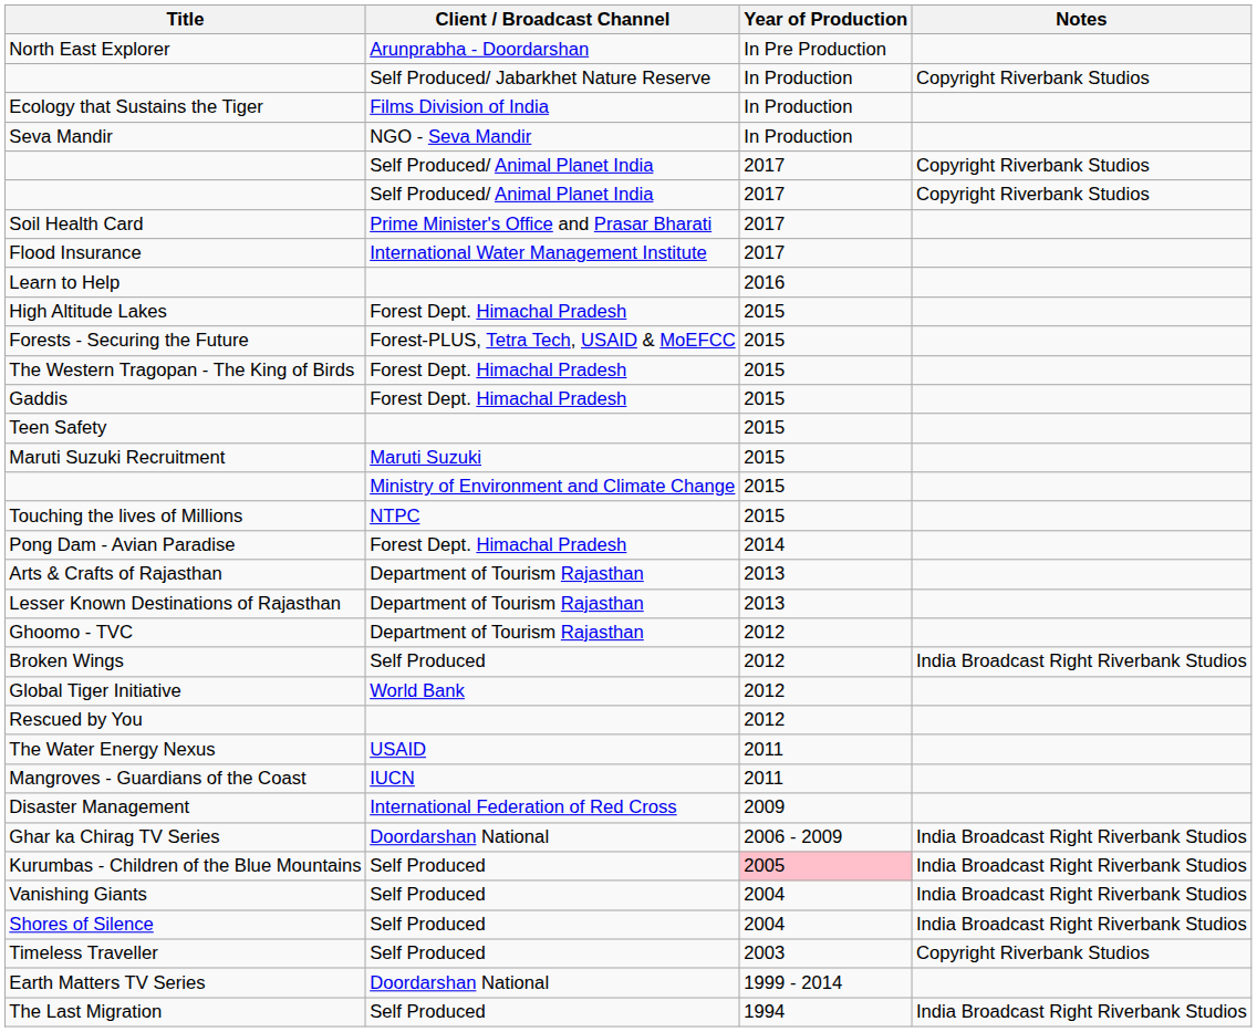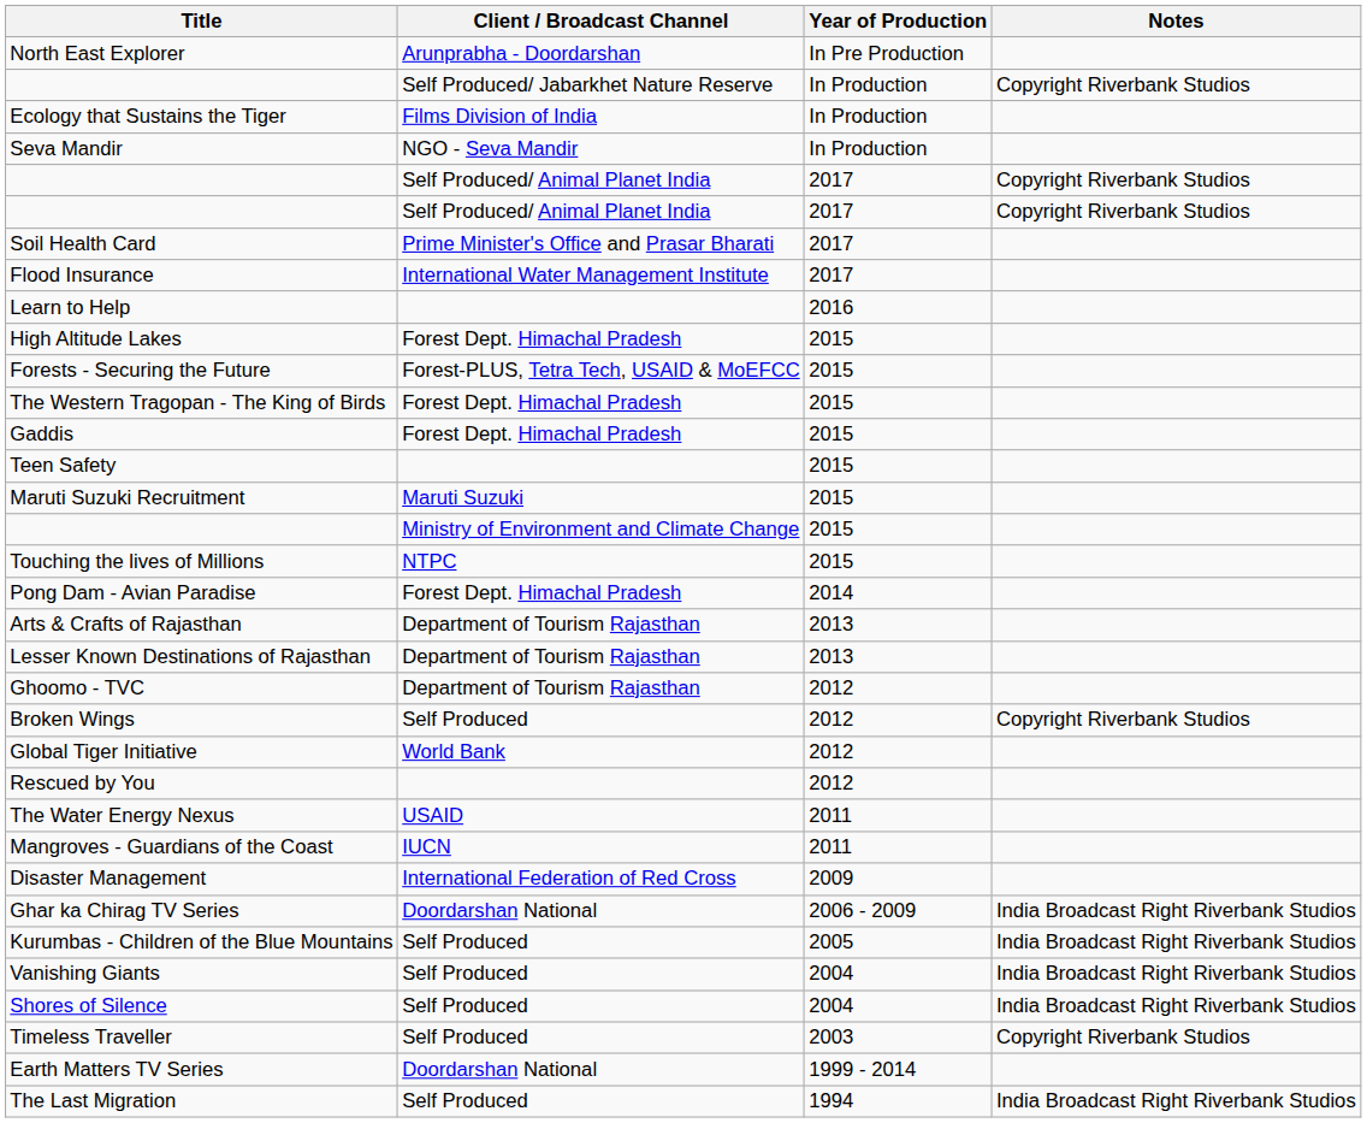Broken Wings | Notes: India Broadcast Right Riverbank Studios -> Copyright Riverbank Studios
Kurumbas - Children of the Blue Mountains | Year of Production: pink background -> no background
